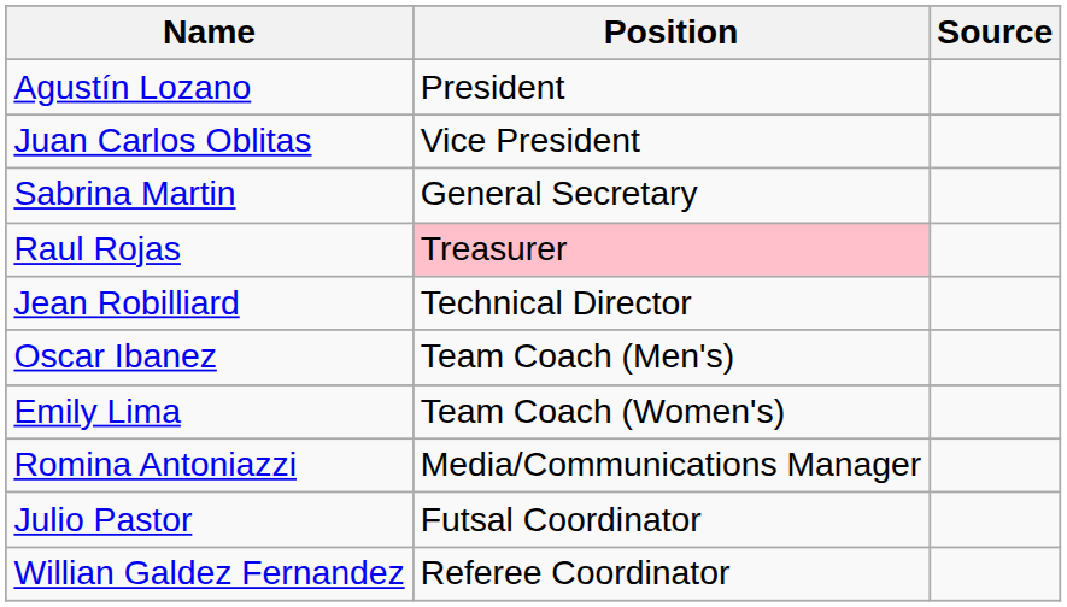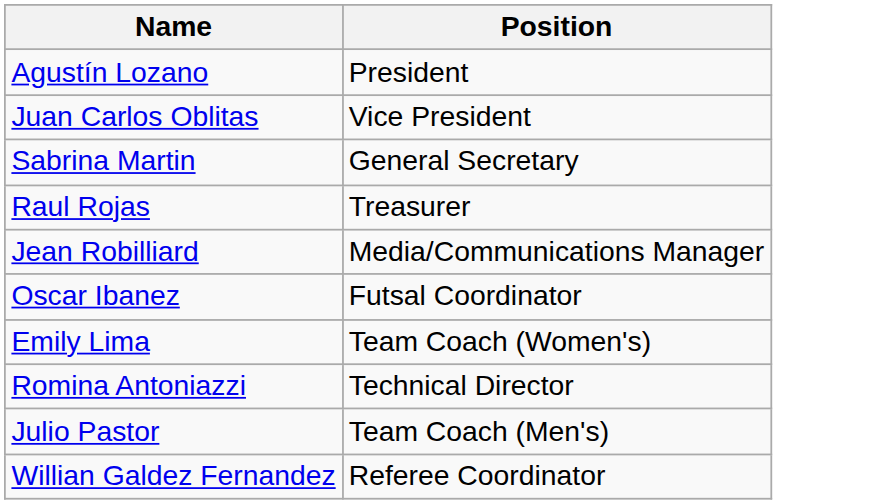- column: Source
Raul Rojas | Position: pink background -> no background
Jean Robilliard | Position: Technical Director -> Media/Communications Manager
Oscar Ibanez | Position: Team Coach (Men's) -> Futsal Coordinator
Romina Antoniazzi | Position: Media/Communications Manager -> Technical Director
Julio Pastor | Position: Futsal Coordinator -> Team Coach (Men's)
